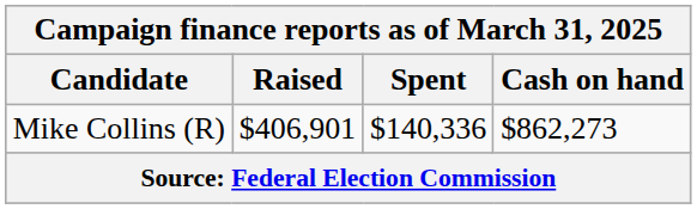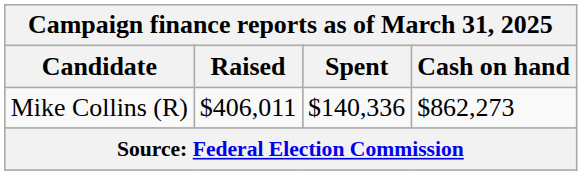Mike Collins (R) | Raised: $406,901 -> $406,011
